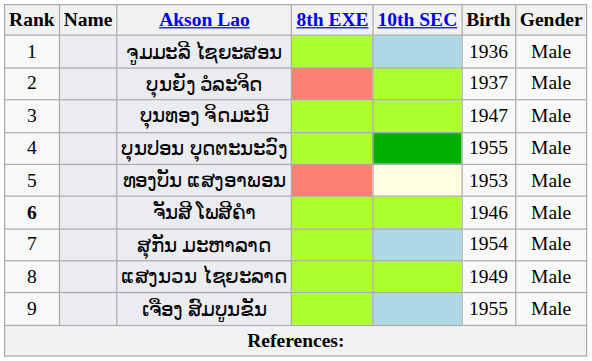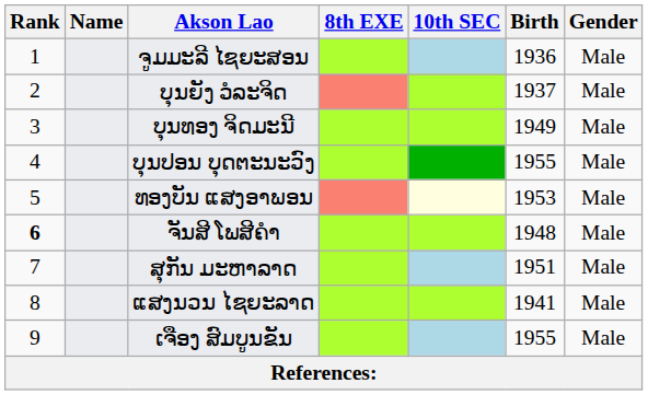ບຸນທອງ ຈິດມະນີ | Birth: 1947 -> 1949
ຈັນສີ ໂພສີຄຳ | Birth: 1946 -> 1948
ສຸກັນ ມະຫາລາດ | Birth: 1954 -> 1951
ແສງນວນ ໄຊຍະລາດ | Birth: 1949 -> 1941
